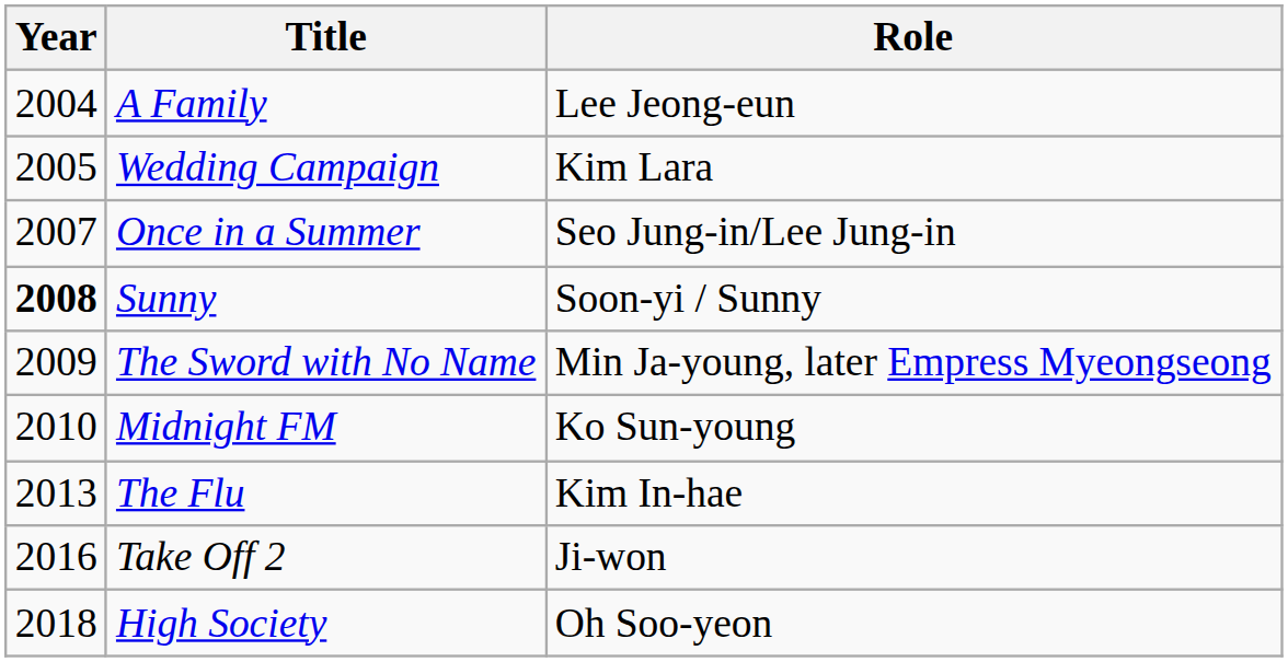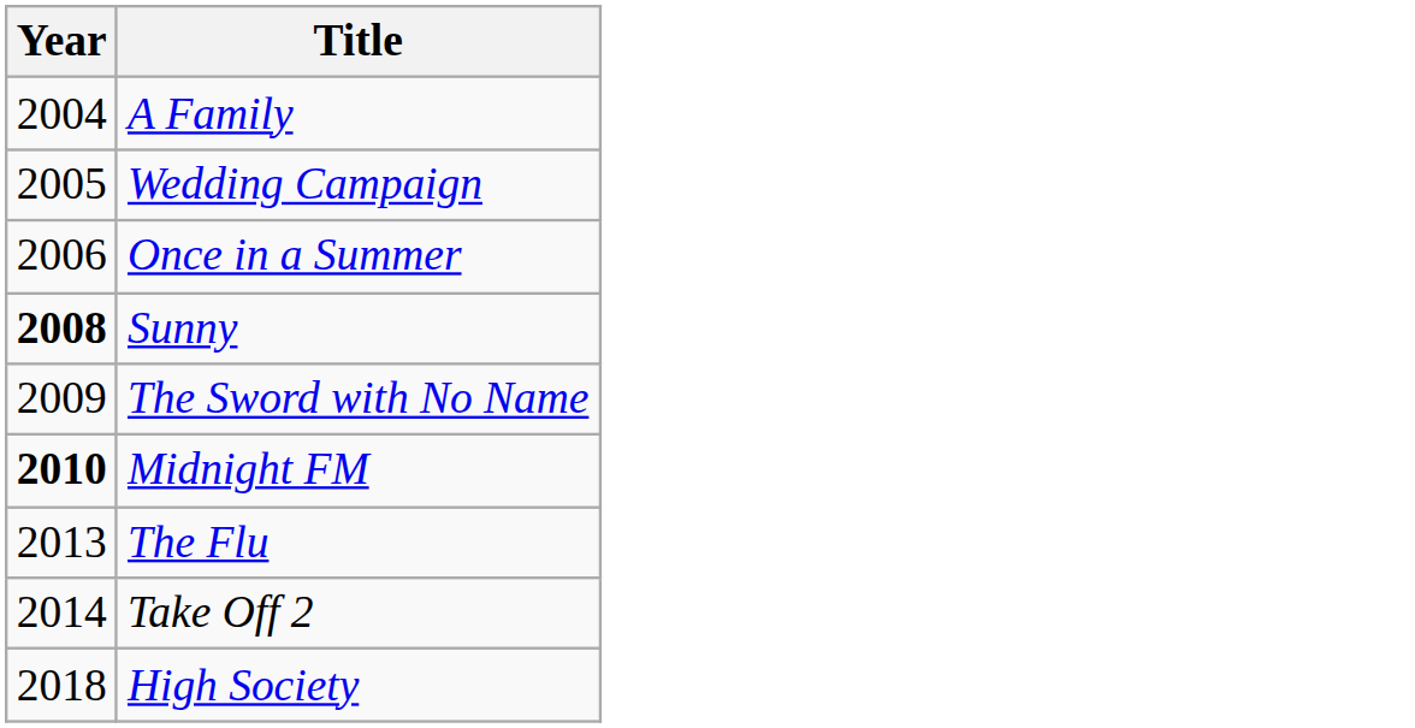- column: Role | Lee Jeong-eun | Kim Lara | Seo Jung-in/Lee Jung-in | Soon-yi / Sunny | Min Ja-young, later Empress Myeongseong | Ko Sun-young | Kim In-hae | Ji-won | Oh Soo-yeon
Once in a Summer | Year: 2007 -> 2006
Midnight FM | Year: normal -> bold
Take Off 2 | Year: 2016 -> 2014
